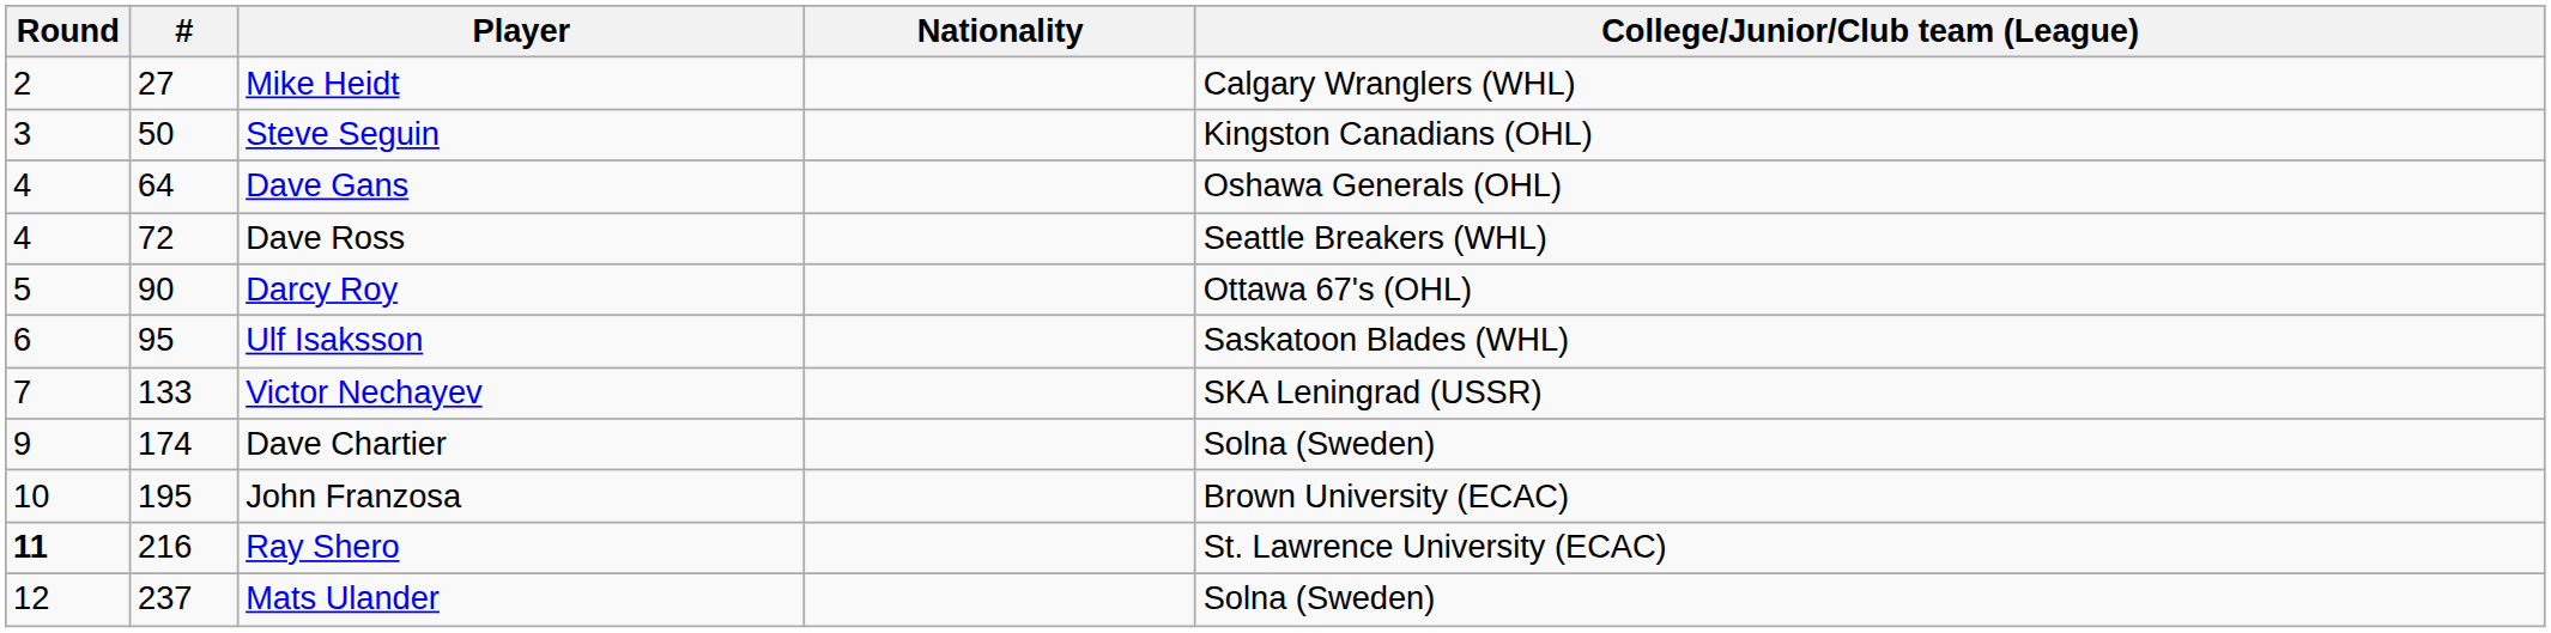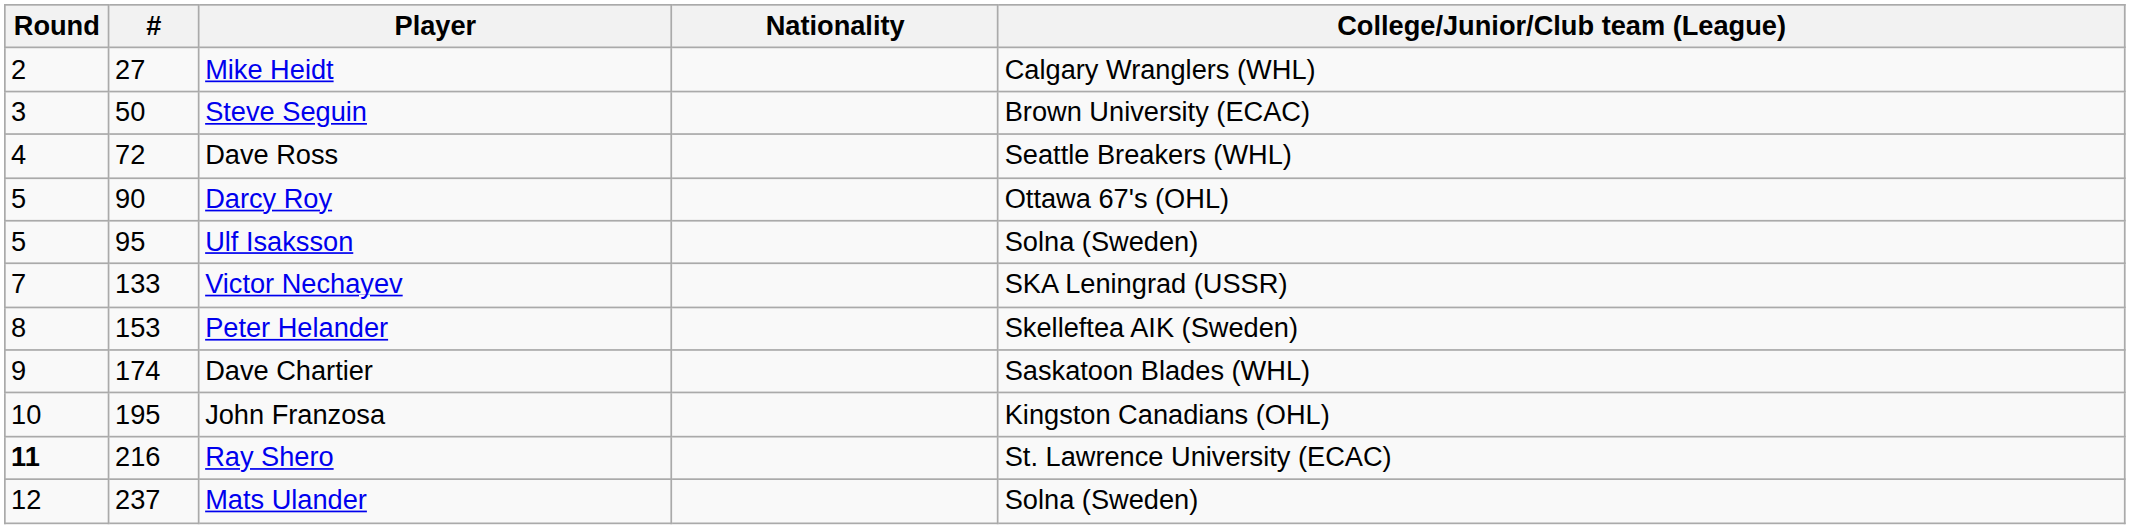Steve Seguin | College/Junior/Club team (League): Kingston Canadians (OHL) -> Brown University (ECAC)
- row: 4 | 64 | Dave Gans | Oshawa Generals (OHL)
Ulf Isaksson | Round: 6 -> 5
Ulf Isaksson | College/Junior/Club team (League): Saskatoon Blades (WHL) -> Solna (Sweden)
+ row: 8 | 153 | Peter Helander | Skelleftea AIK (Sweden)
Dave Chartier | College/Junior/Club team (League): Solna (Sweden) -> Saskatoon Blades (WHL)
John Franzosa | College/Junior/Club team (League): Brown University (ECAC) -> Kingston Canadians (OHL)
